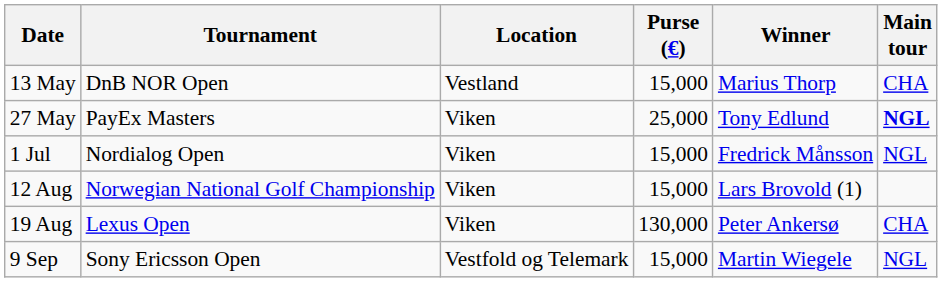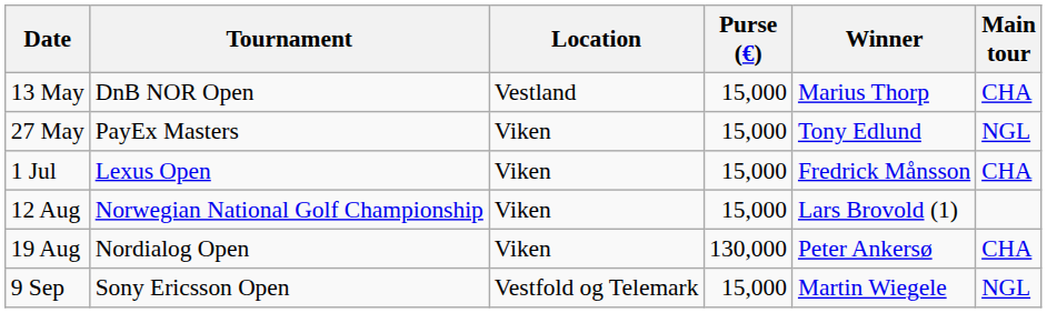27 May | Purse (€): 25,000 -> 15,000
27 May | Main tour: bold -> normal
1 Jul | Tournament: Nordialog Open -> Lexus Open
1 Jul | Main tour: NGL -> CHA
19 Aug | Tournament: Lexus Open -> Nordialog Open
